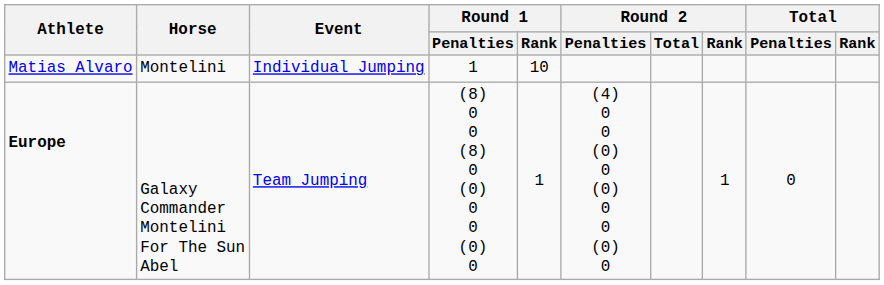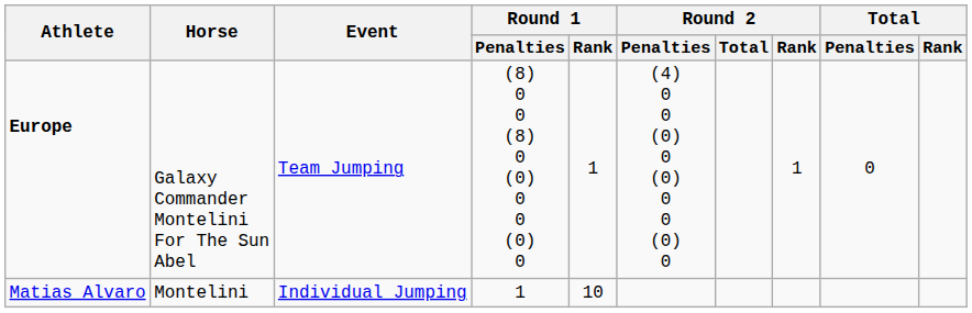rows swapped: Matias Alvaro <-> Europe
